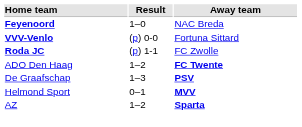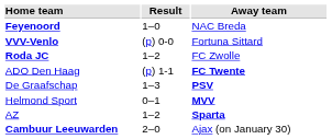Roda JC | Result: (p) 1-1 -> 1–2
ADO Den Haag | Result: 1–2 -> (p) 1-1
+ row: Cambuur Leeuwarden | 2–0 | Ajax (on January 30)
